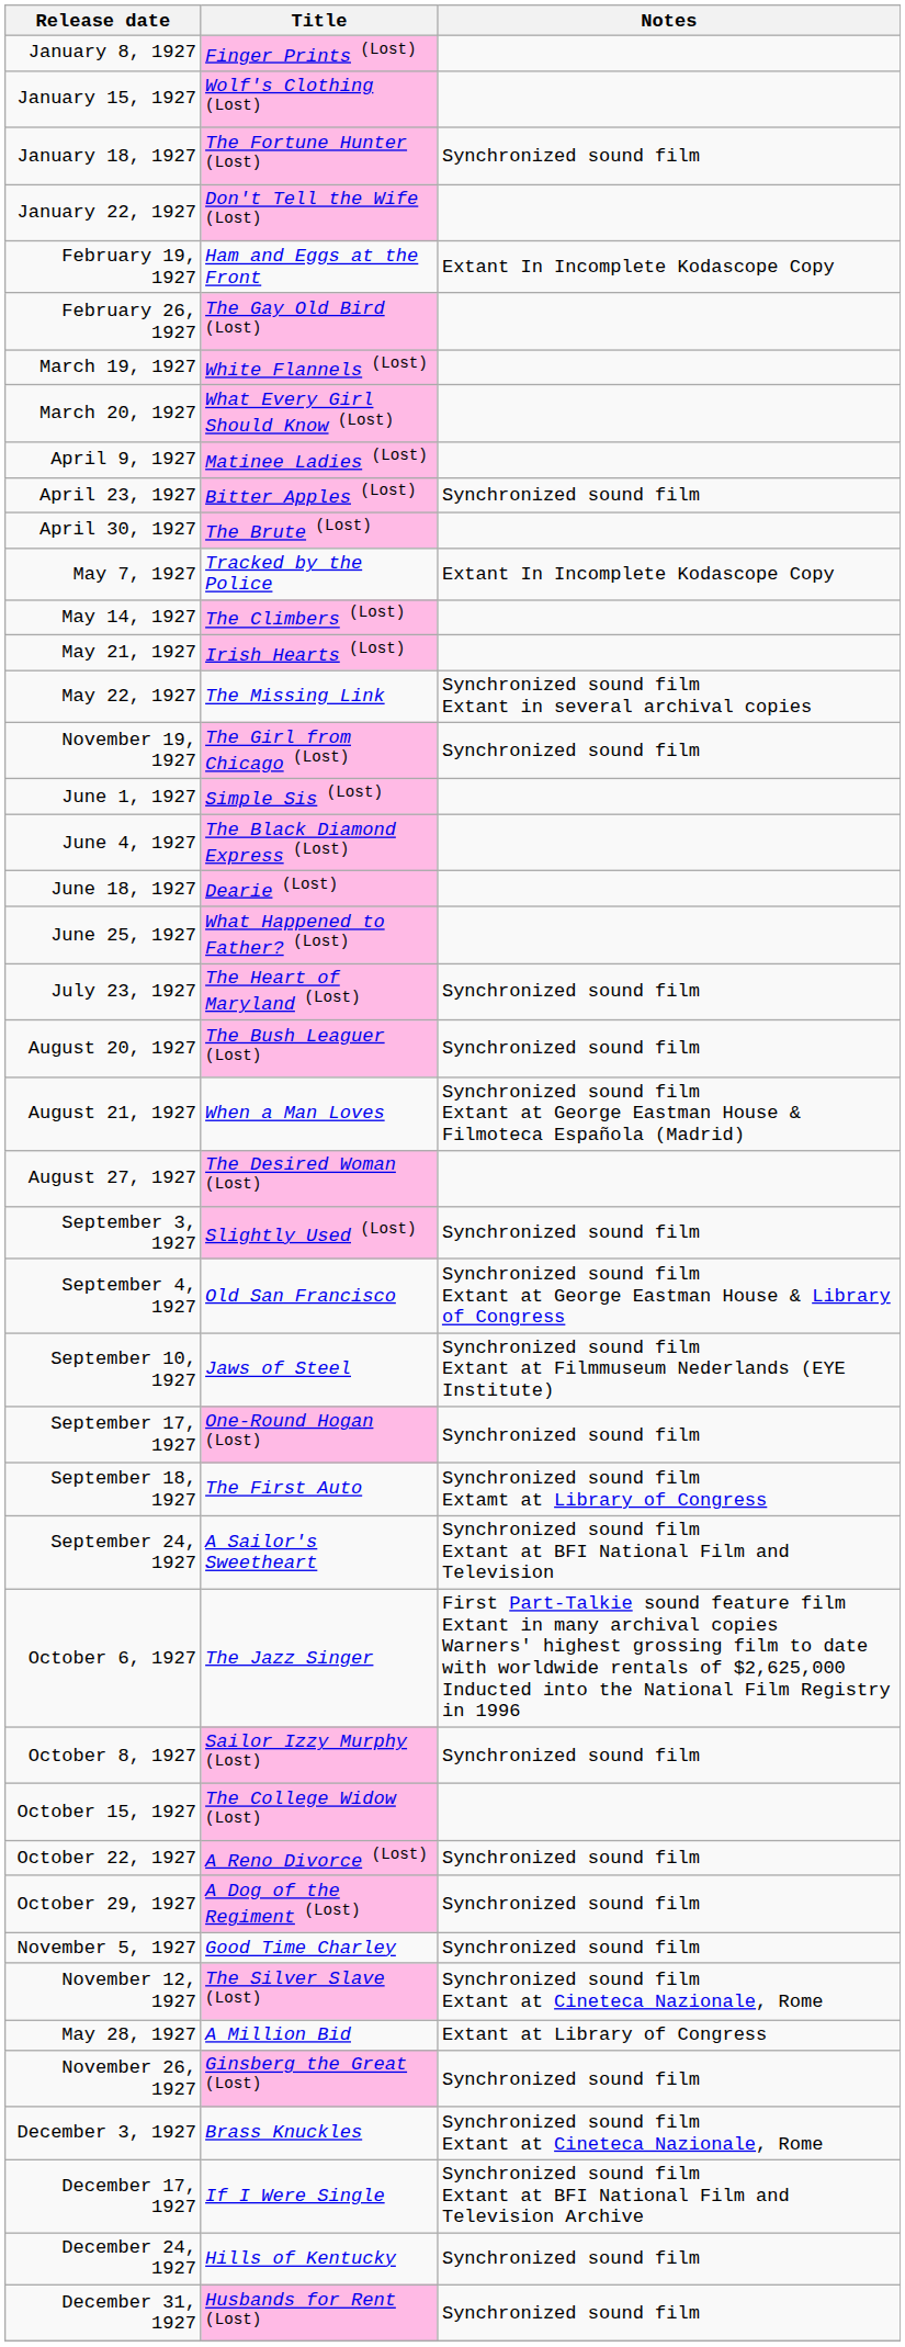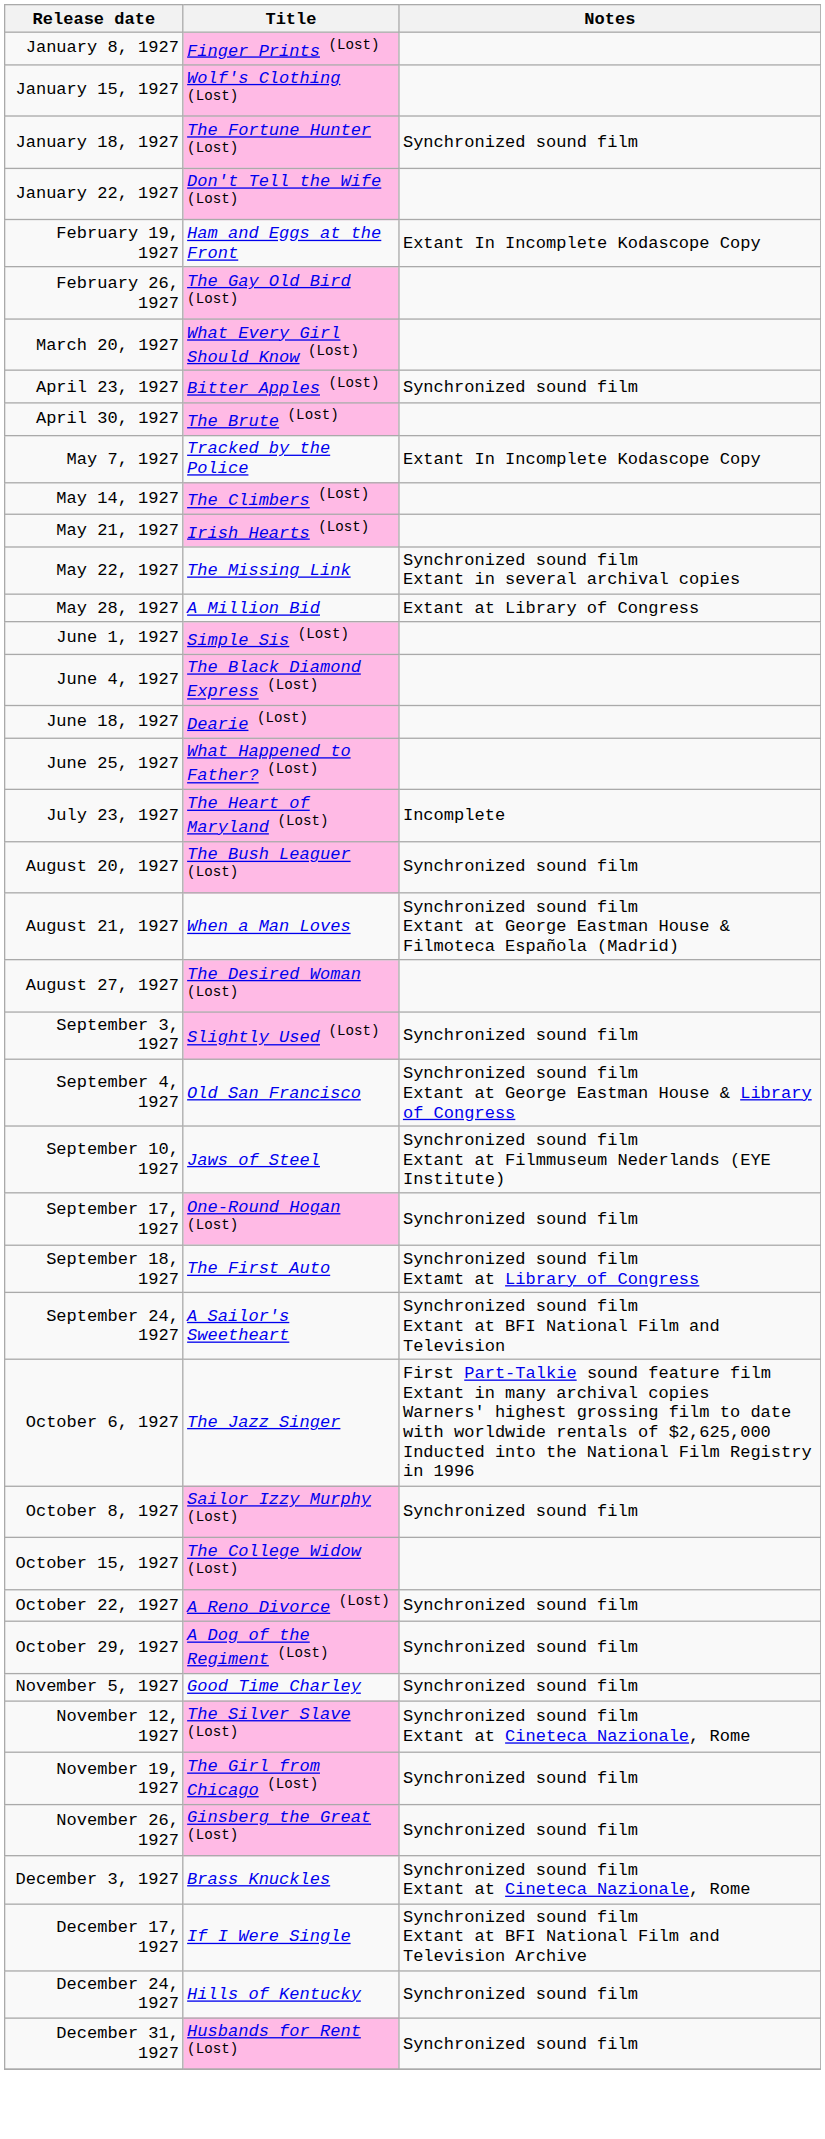- row: March 19, 1927 | White Flannels (Lost)
- row: April 9, 1927 | Matinee Ladies (Lost)
rows swapped: May 28, 1927 <-> November 19, 1927
July 23, 1927 | Notes: Synchronized sound film -> Incomplete
